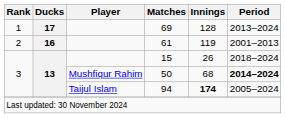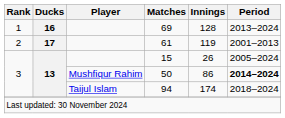69 | Ducks: 17 -> 16
61 | Ducks: 16 -> 17
15 | Period: 2018–2024 -> 2005–2024
50 | Innings: 68 -> 86
94 | Innings: bold -> normal
94 | Period: 2005–2024 -> 2018–2024
